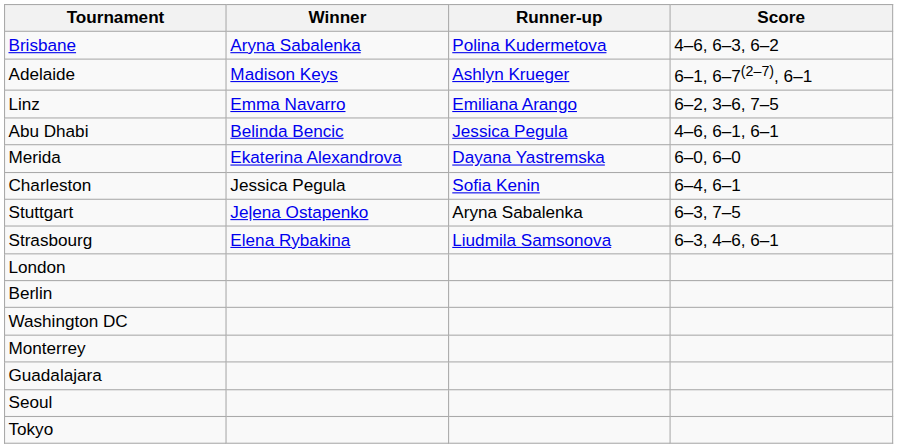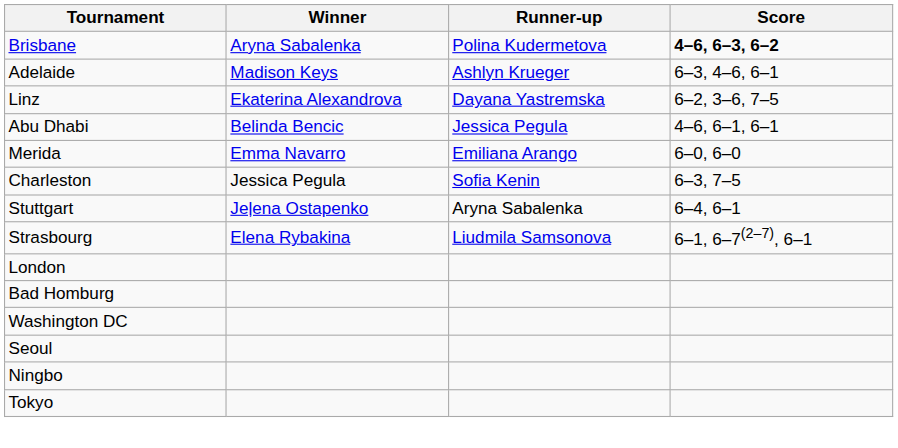Brisbane | Score: normal -> bold
Adelaide | Score: 6–1, 6–7(2–7), 6–1 -> 6–3, 4–6, 6–1
Linz | Winner: Emma Navarro -> Ekaterina Alexandrova
Linz | Runner-up: Emiliana Arango -> Dayana Yastremska
Merida | Winner: Ekaterina Alexandrova -> Emma Navarro
Merida | Runner-up: Dayana Yastremska -> Emiliana Arango
Charleston | Score: 6–4, 6–1 -> 6–3, 7–5
Stuttgart | Score: 6–3, 7–5 -> 6–4, 6–1
Strasbourg | Score: 6–3, 4–6, 6–1 -> 6–1, 6–7(2–7), 6–1
- row: Berlin
+ row: Bad Homburg
- row: Monterrey
- row: Guadalajara
+ row: Ningbo
